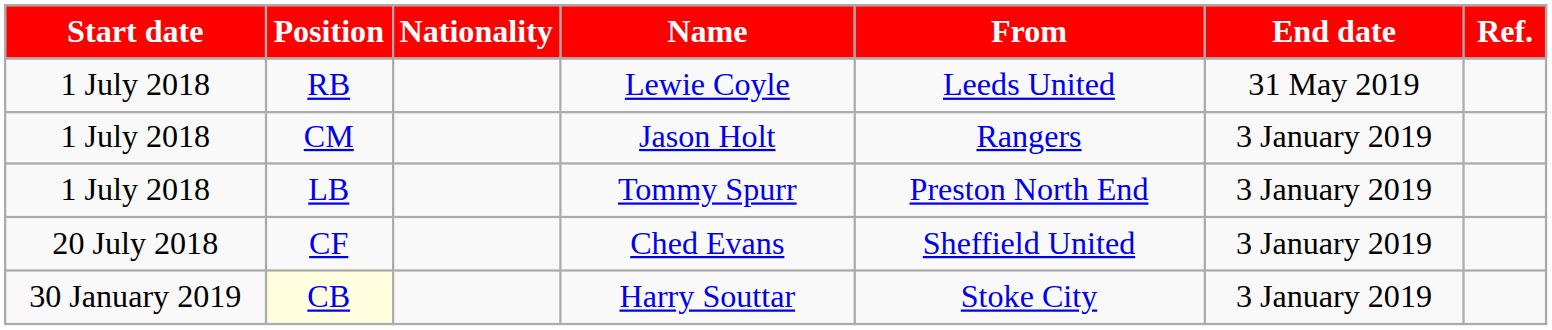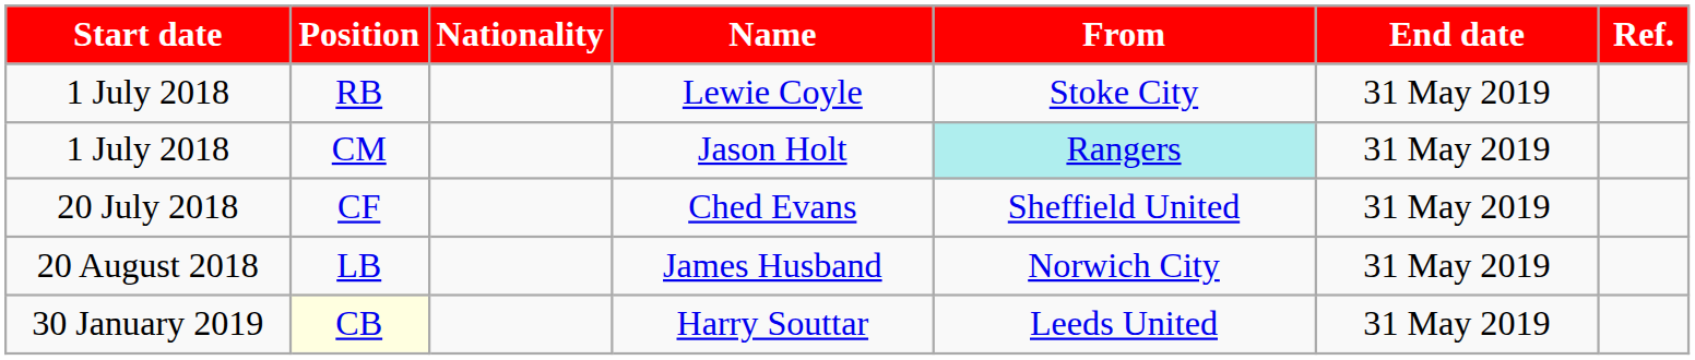Lewie Coyle | From: Leeds United -> Stoke City
Jason Holt | From: no background -> paleturquoise background
Jason Holt | End date: 3 January 2019 -> 31 May 2019
- row: 1 July 2018 | LB | Tommy Spurr | Preston North End | 3 January 2019
Ched Evans | End date: 3 January 2019 -> 31 May 2019
+ row: 20 August 2018 | LB | James Husband | Norwich City | 31 May 2019
Harry Souttar | From: Stoke City -> Leeds United
Harry Souttar | End date: 3 January 2019 -> 31 May 2019
